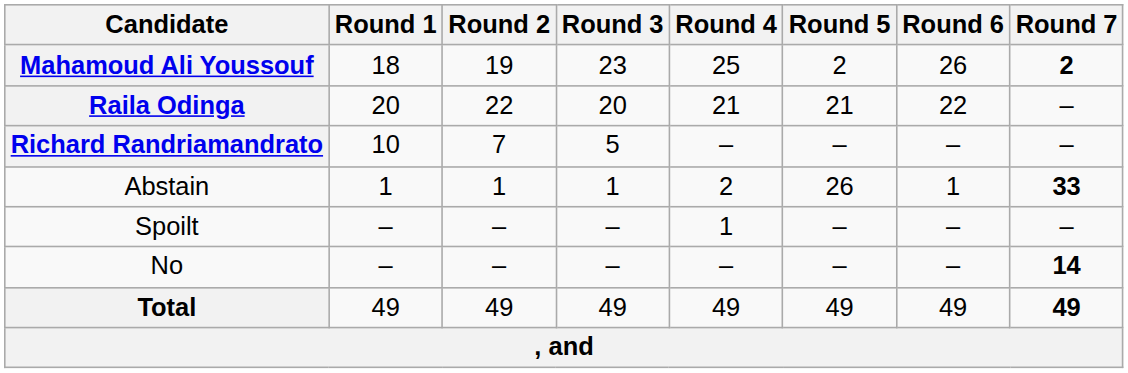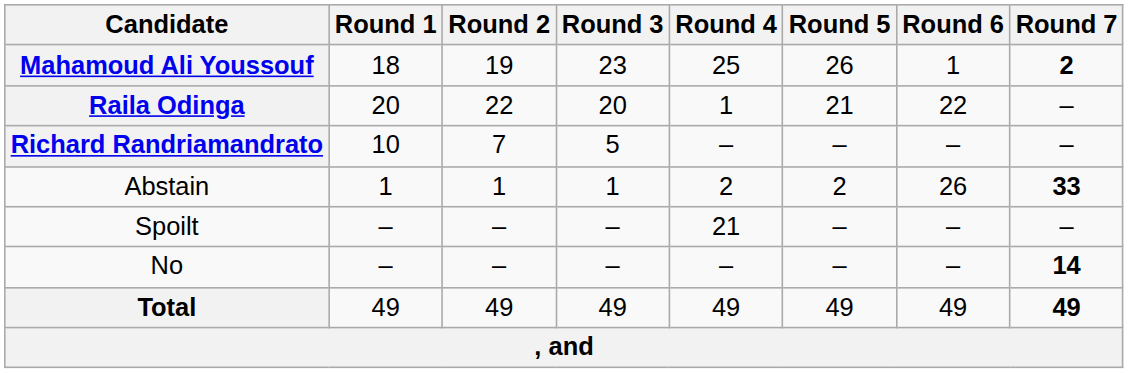Mahamoud Ali Youssouf | Round 5: 2 -> 26
Mahamoud Ali Youssouf | Round 6: 26 -> 1
Raila Odinga | Round 4: 21 -> 1
Abstain | Round 5: 26 -> 2
Abstain | Round 6: 1 -> 26
Spoilt | Round 4: 1 -> 21
